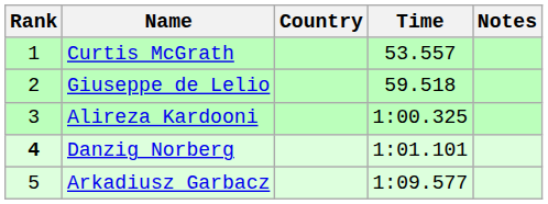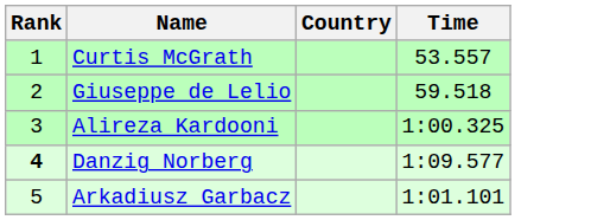- column: Notes
Danzig Norberg | Time: 1:01.101 -> 1:09.577
Arkadiusz Garbacz | Time: 1:09.577 -> 1:01.101
